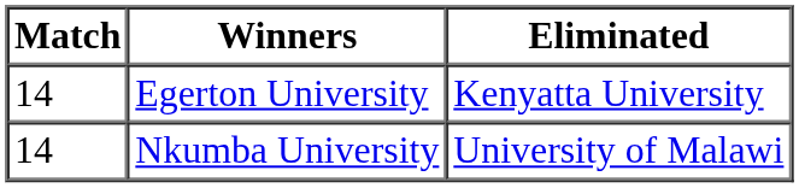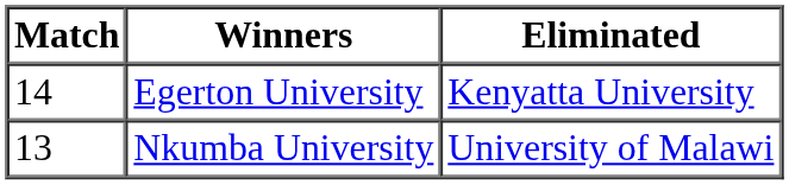Nkumba University | Match: 14 -> 13
